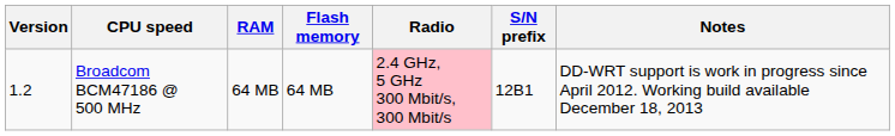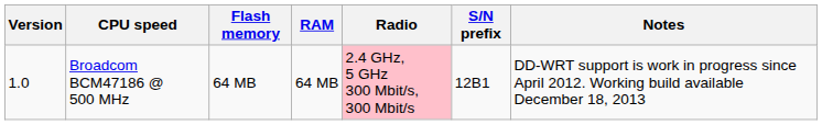columns swapped: RAM <-> Flash memory
Broadcom BCM47186 @ 500 MHz | Version: 1.2 -> 1.0
